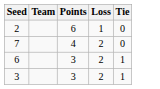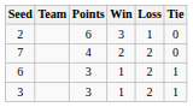+ column: Win | 3 | 2 | 1 | 1
